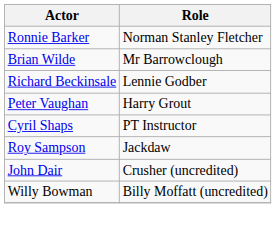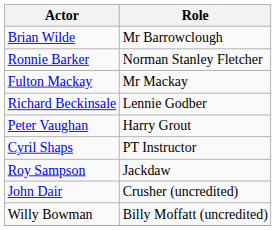rows swapped: Ronnie Barker <-> Brian Wilde
+ row: Fulton Mackay | Mr Mackay
